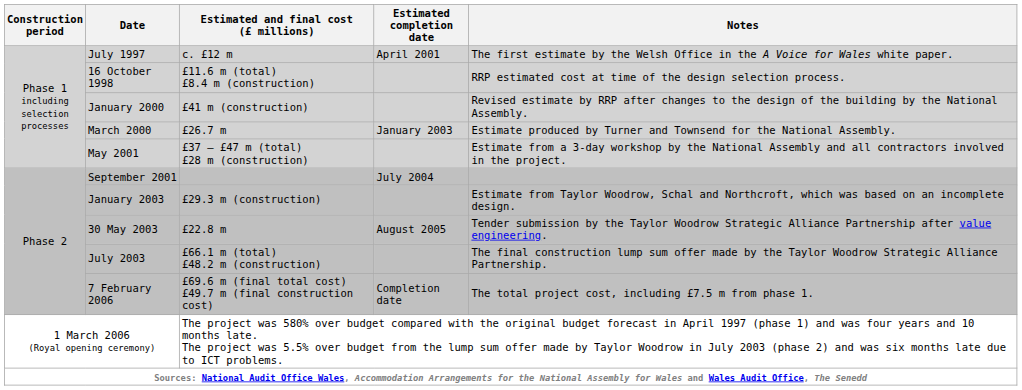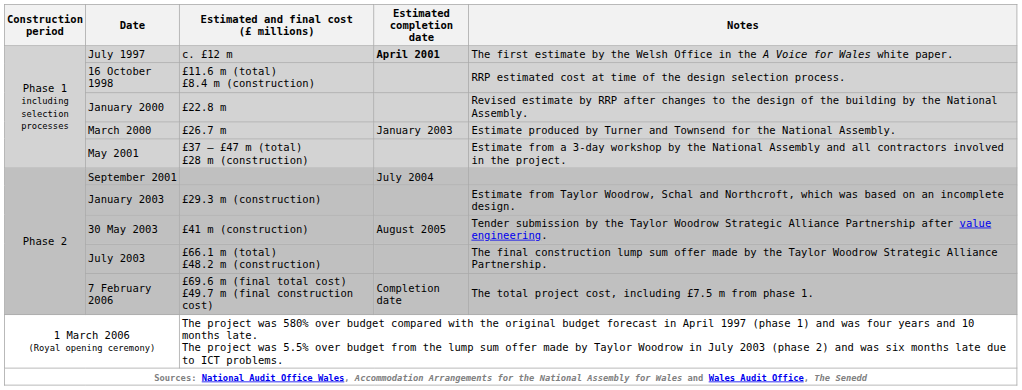July 1997 | Estimated completion date: normal -> bold
January 2000 | Estimated and final cost (£ millions): £41 m (construction) -> £22.8 m
30 May 2003 | Estimated and final cost (£ millions): £22.8 m -> £41 m (construction)
